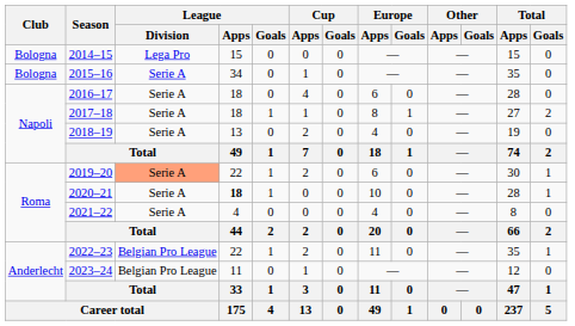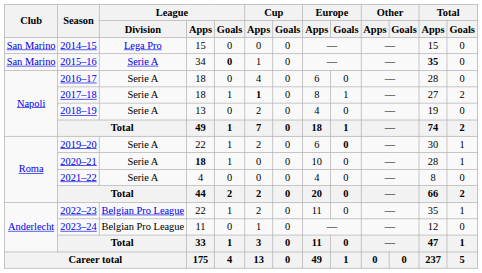2014–15 | Club: Bologna -> San Marino
2015–16 | Club: Bologna -> San Marino
2015–16 | League / Goals: normal -> bold
2015–16 | Total / Apps: normal -> bold
2017–18 | Cup / Apps: normal -> bold
2019–20 | League / Division: lightsalmon background -> no background
2019–20 | Europe / Goals: normal -> bold
